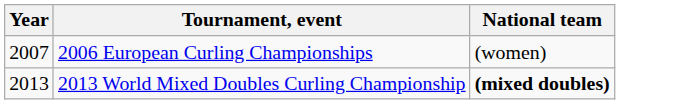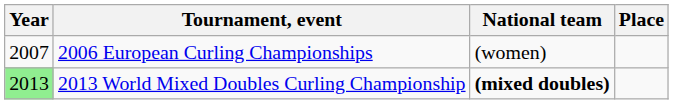+ column: Place
2013 World Mixed Doubles Curling Championship | Year: no background -> lightgreen background
